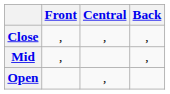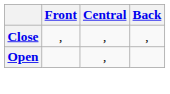- row: Mid | , | ,
